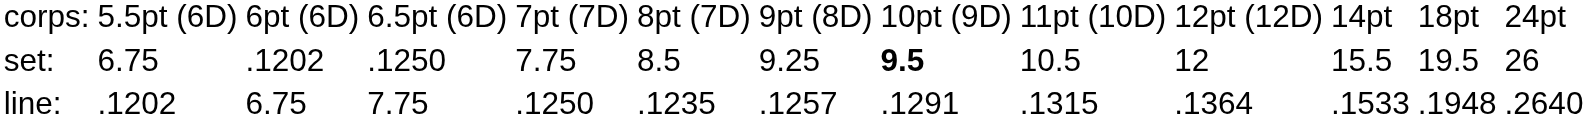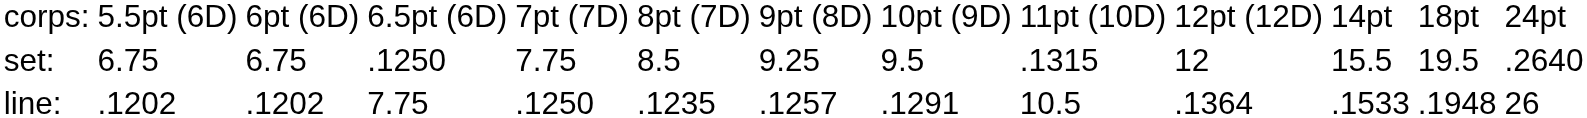set: | column 3: .1202 -> 6.75
set: | column 8: bold -> normal
set: | column 9: 10.5 -> .1315
set: | column 13: 26 -> .2640
line: | column 3: 6.75 -> .1202
line: | column 9: .1315 -> 10.5
line: | column 13: .2640 -> 26
